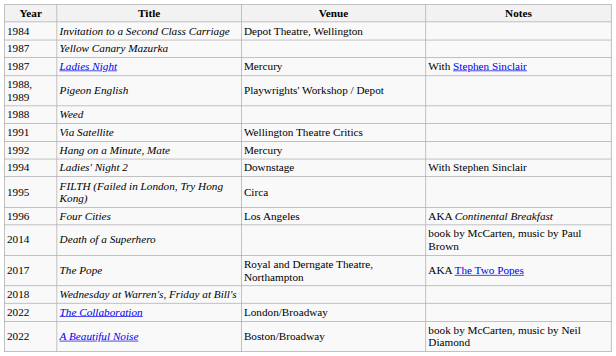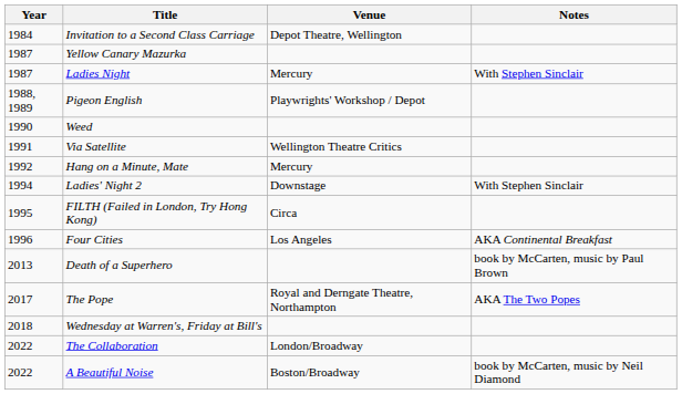Weed | Year: 1988 -> 1990
Death of a Superhero | Year: 2014 -> 2013
